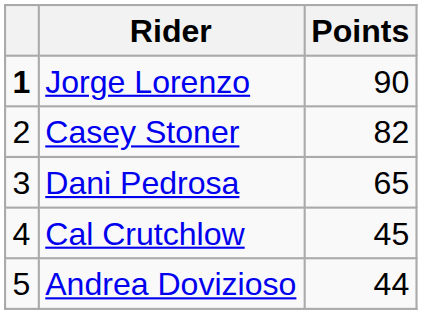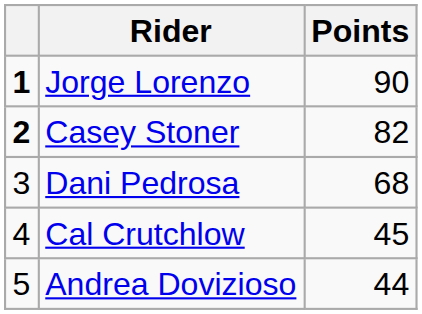Casey Stoner | column 1: normal -> bold
Dani Pedrosa | Points: 65 -> 68
